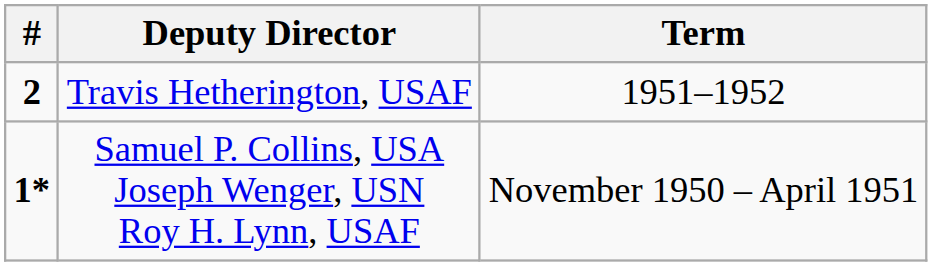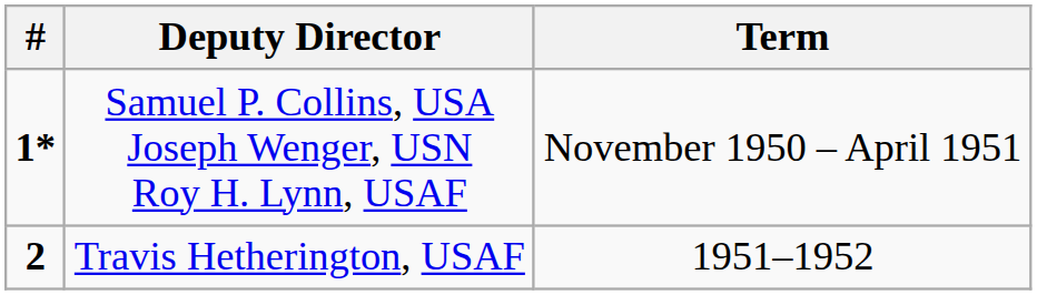rows swapped: Samuel P. Collins, USA Joseph Wenger, USN Roy H. Lynn, USAF <-> Travis Hetherington, USAF
